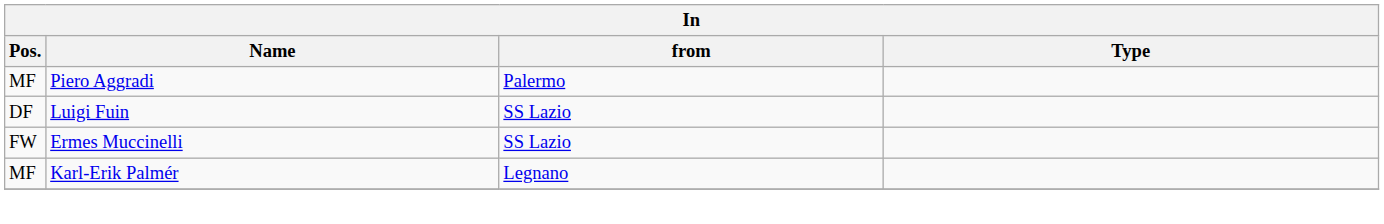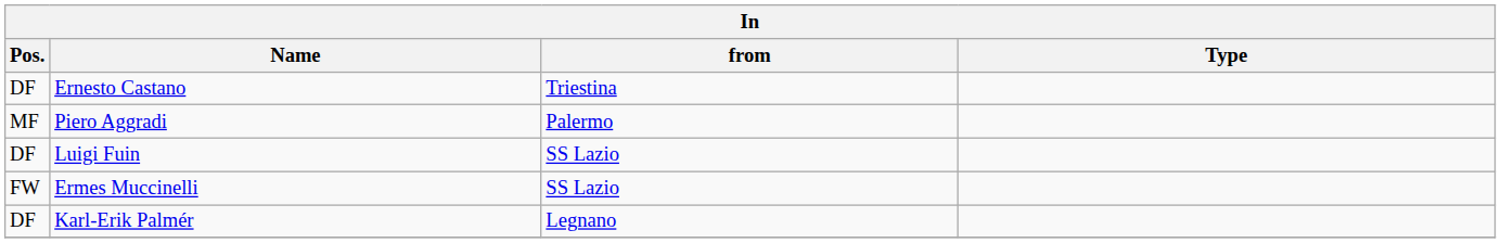+ row: DF | Ernesto Castano | Triestina
Karl-Erik Palmér | Pos.: MF -> DF
